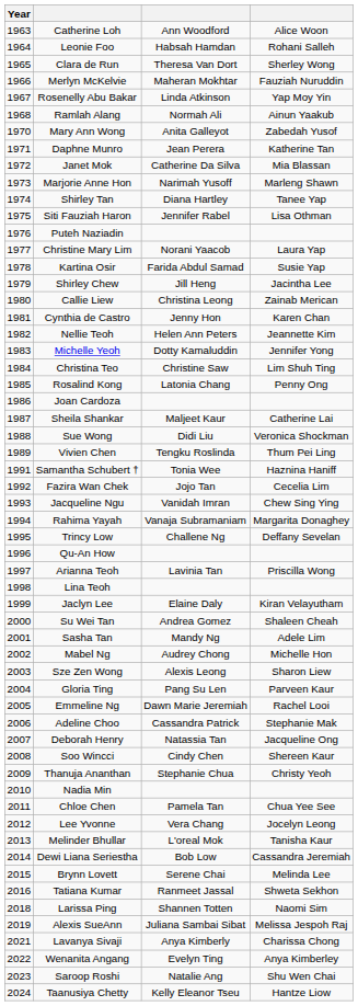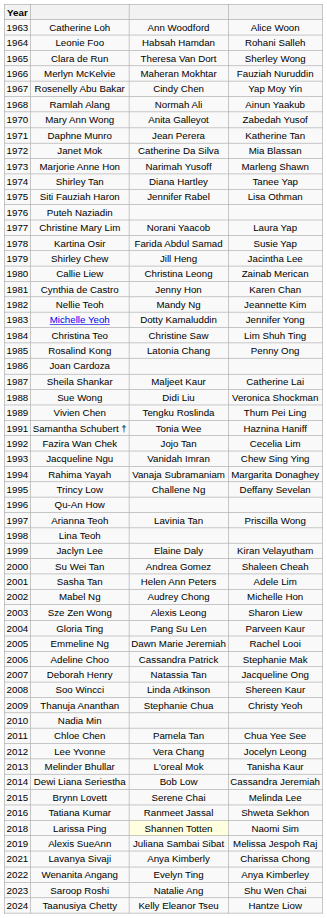Rosenelly Abu Bakar | column 3: Linda Atkinson -> Cindy Chen
Nellie Teoh | column 3: Helen Ann Peters -> Mandy Ng
Sasha Tan | column 3: Mandy Ng -> Helen Ann Peters
Soo Wincci | column 3: Cindy Chen -> Linda Atkinson
Larissa Ping | column 3: no background -> lightyellow background
